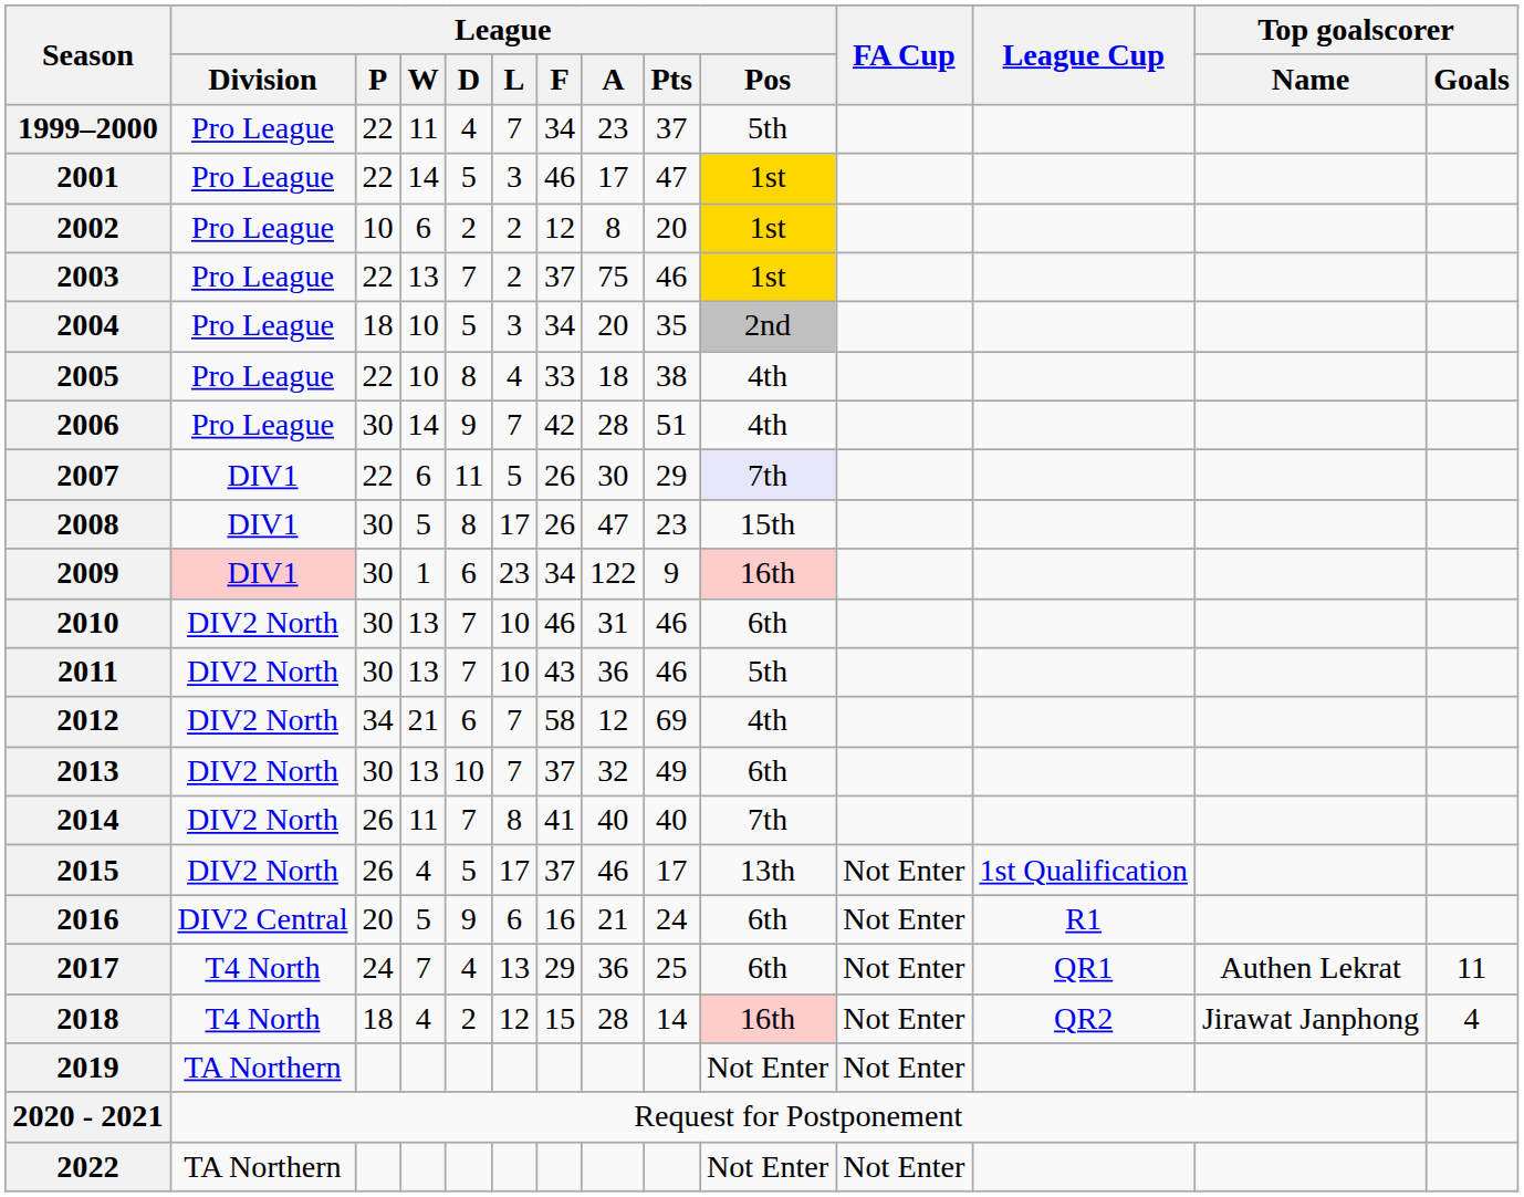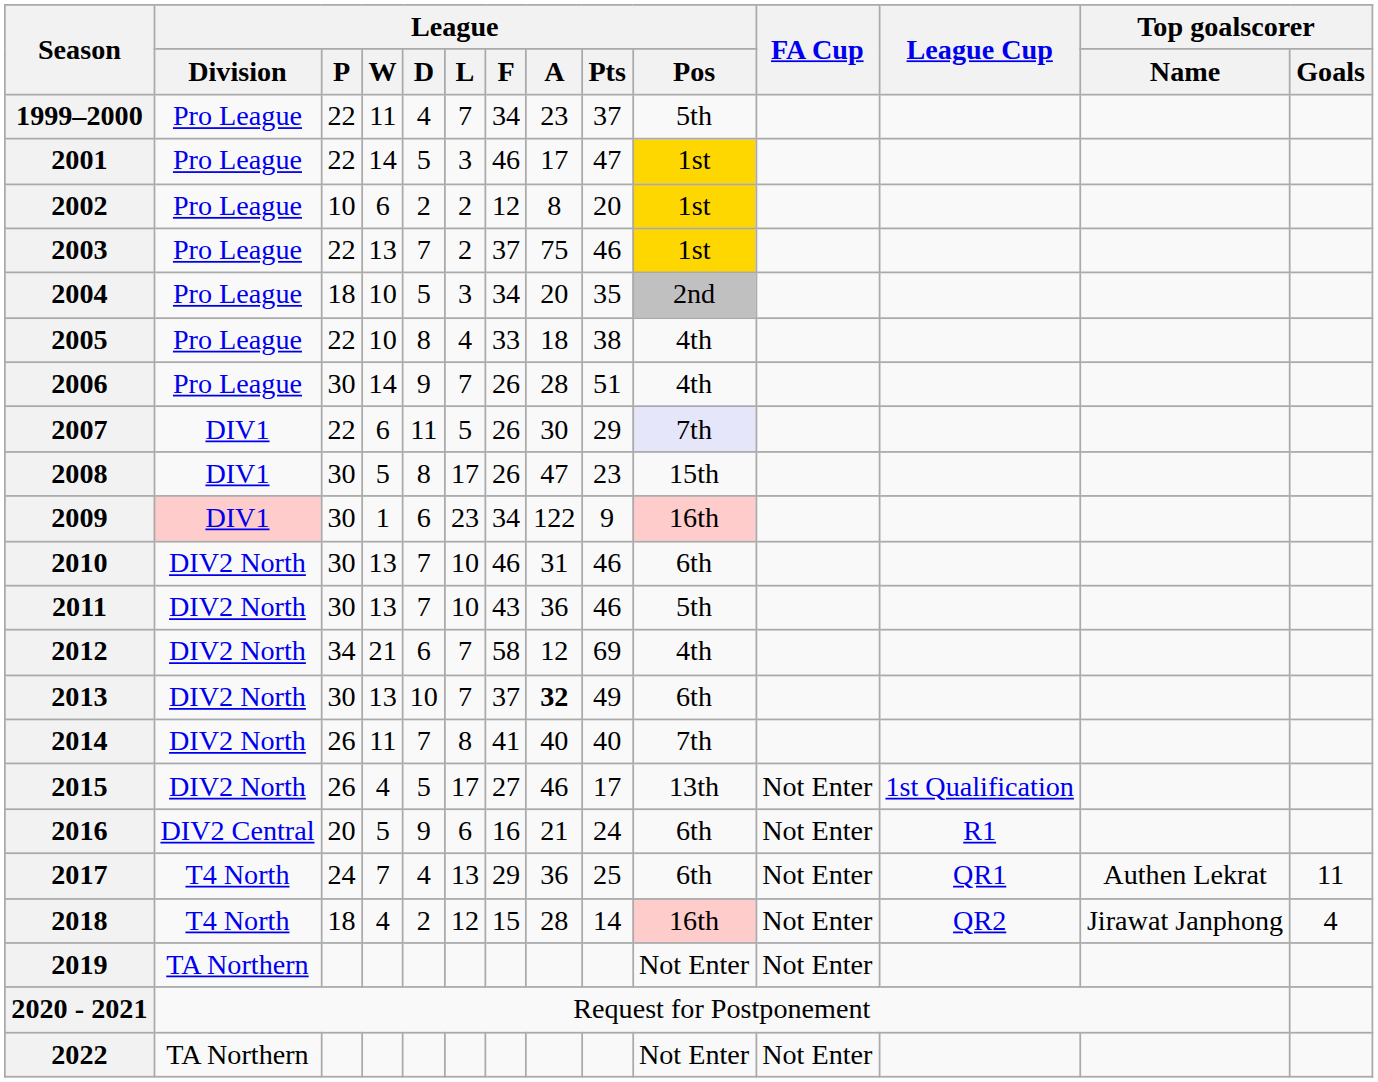2006 | League / F: 42 -> 26
2013 | League / A: normal -> bold
2015 | League / F: 37 -> 27
